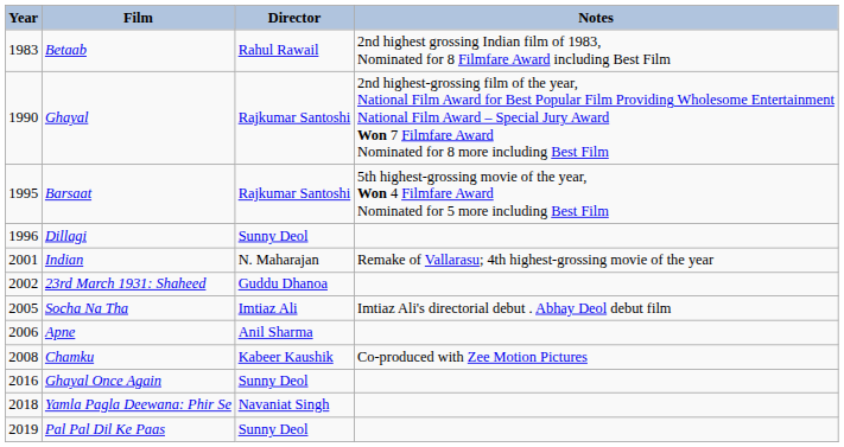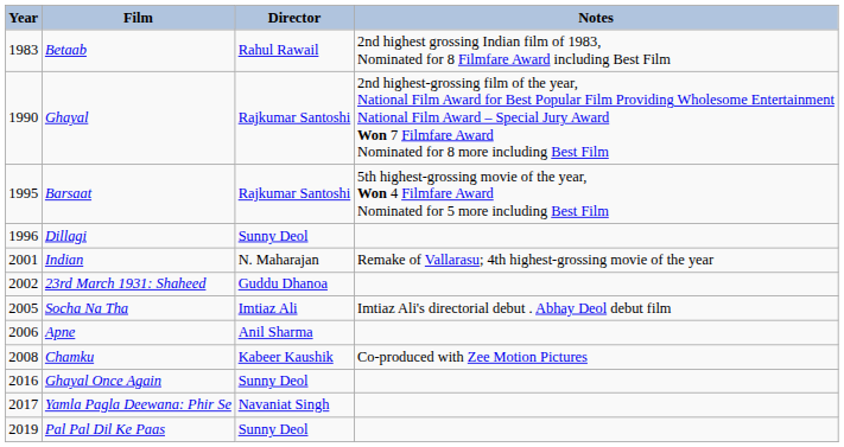Yamla Pagla Deewana: Phir Se | Year: 2018 -> 2017
